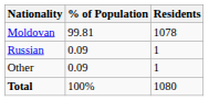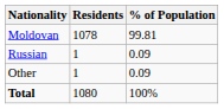columns swapped: Residents <-> % of Population
